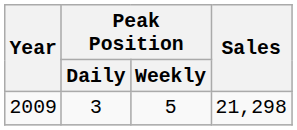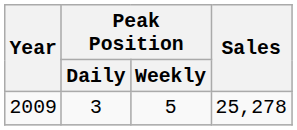2009 | Sales: 21,298 -> 25,278
